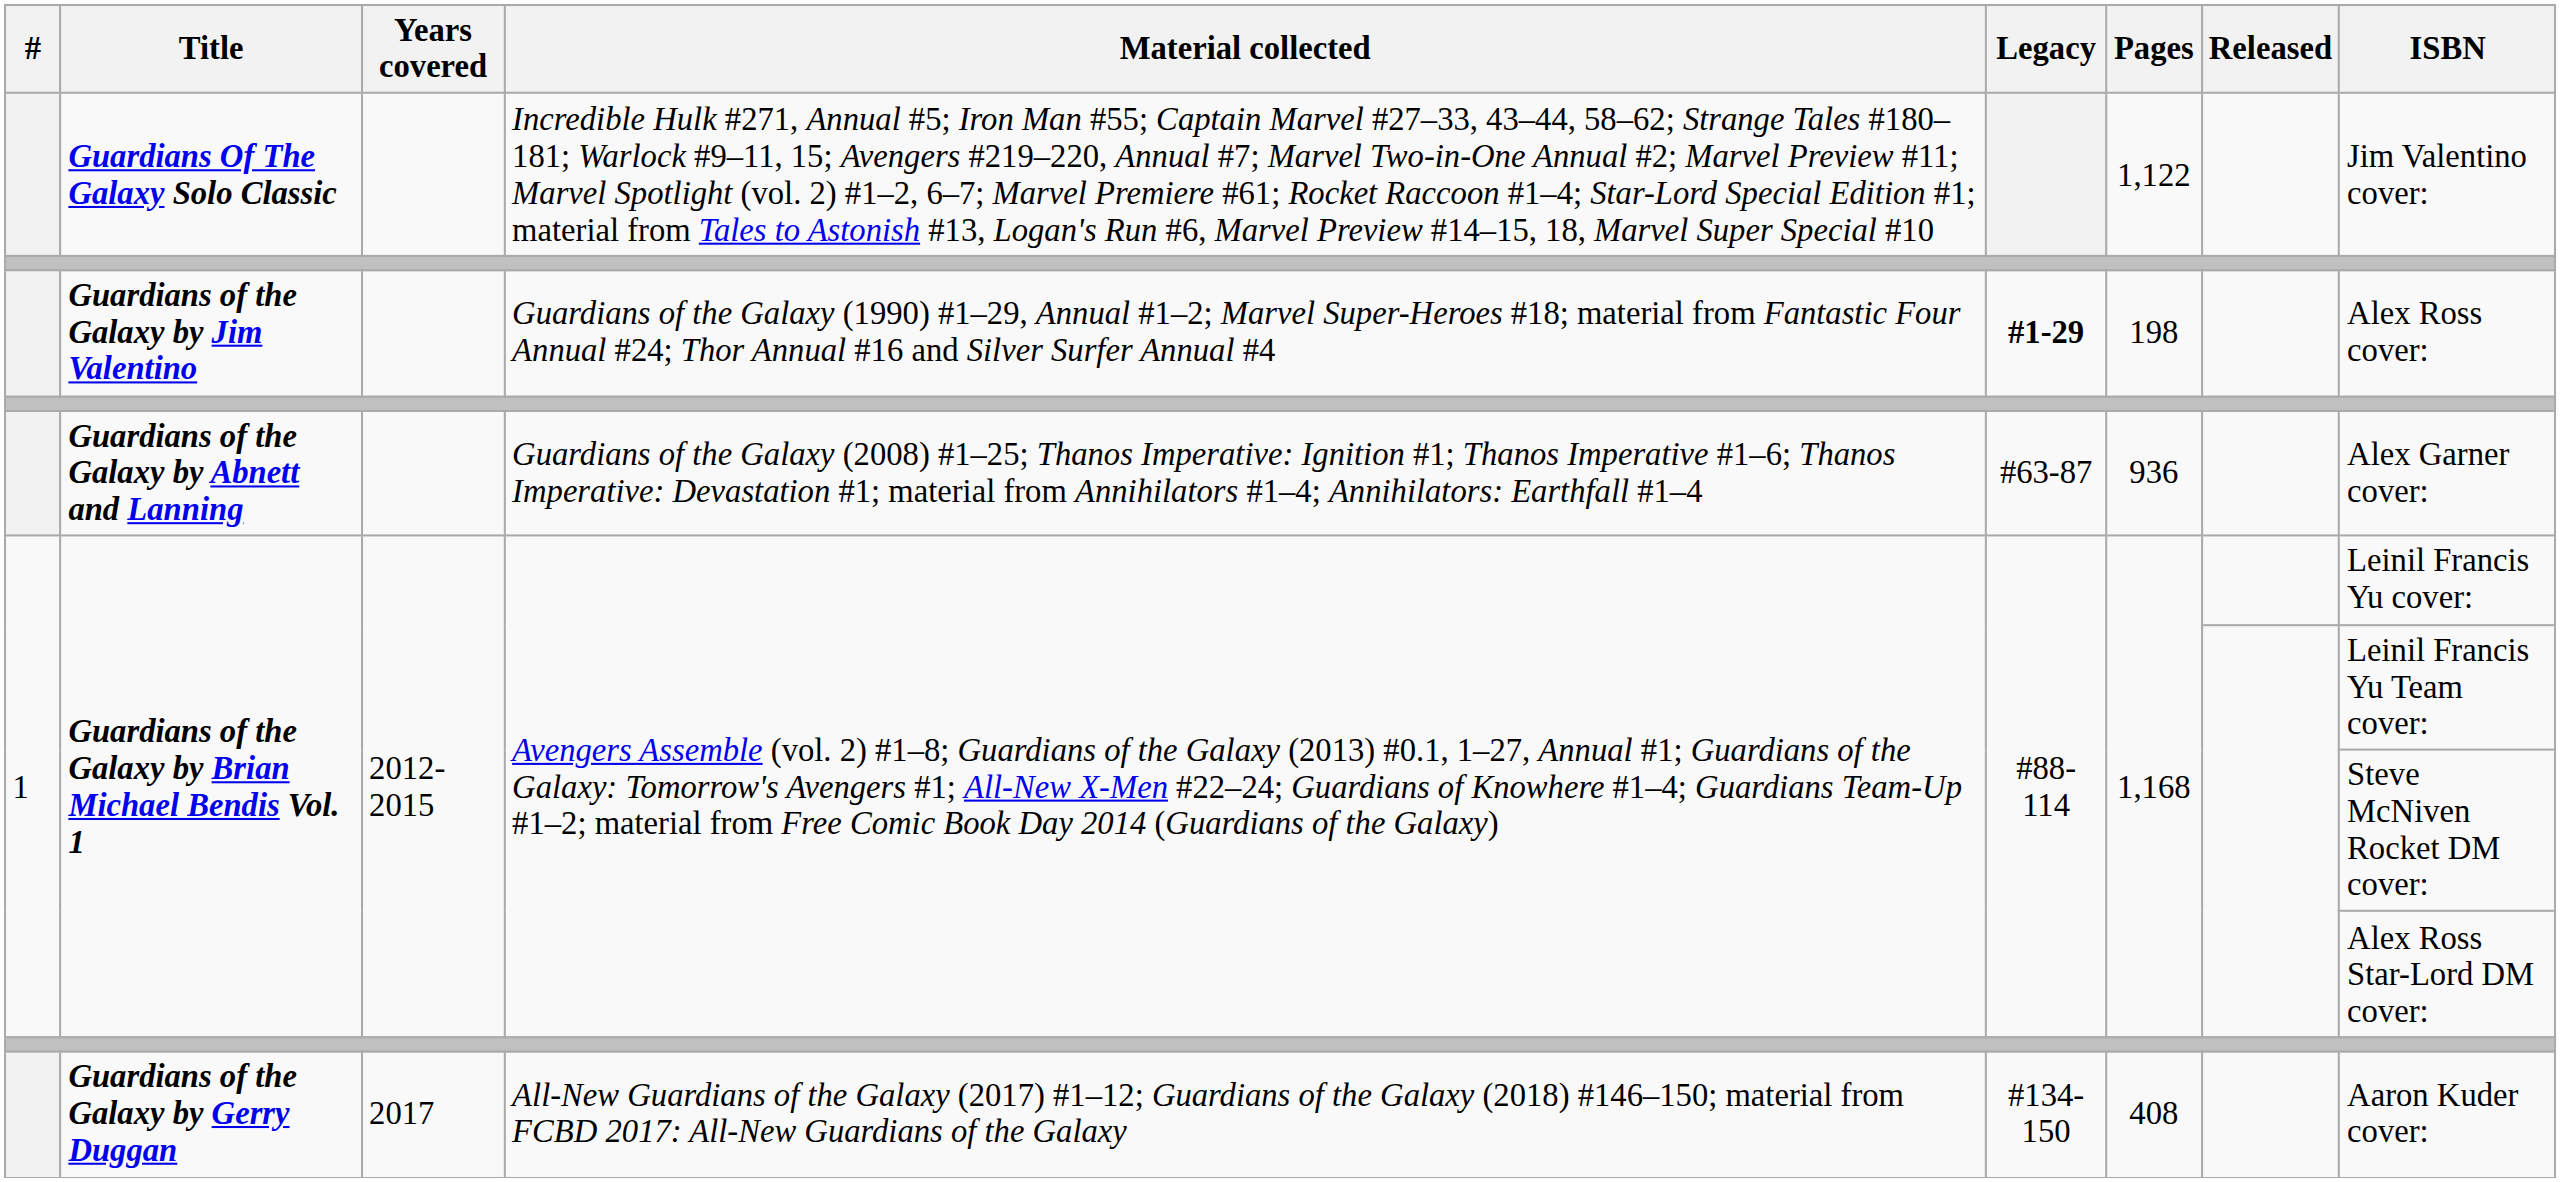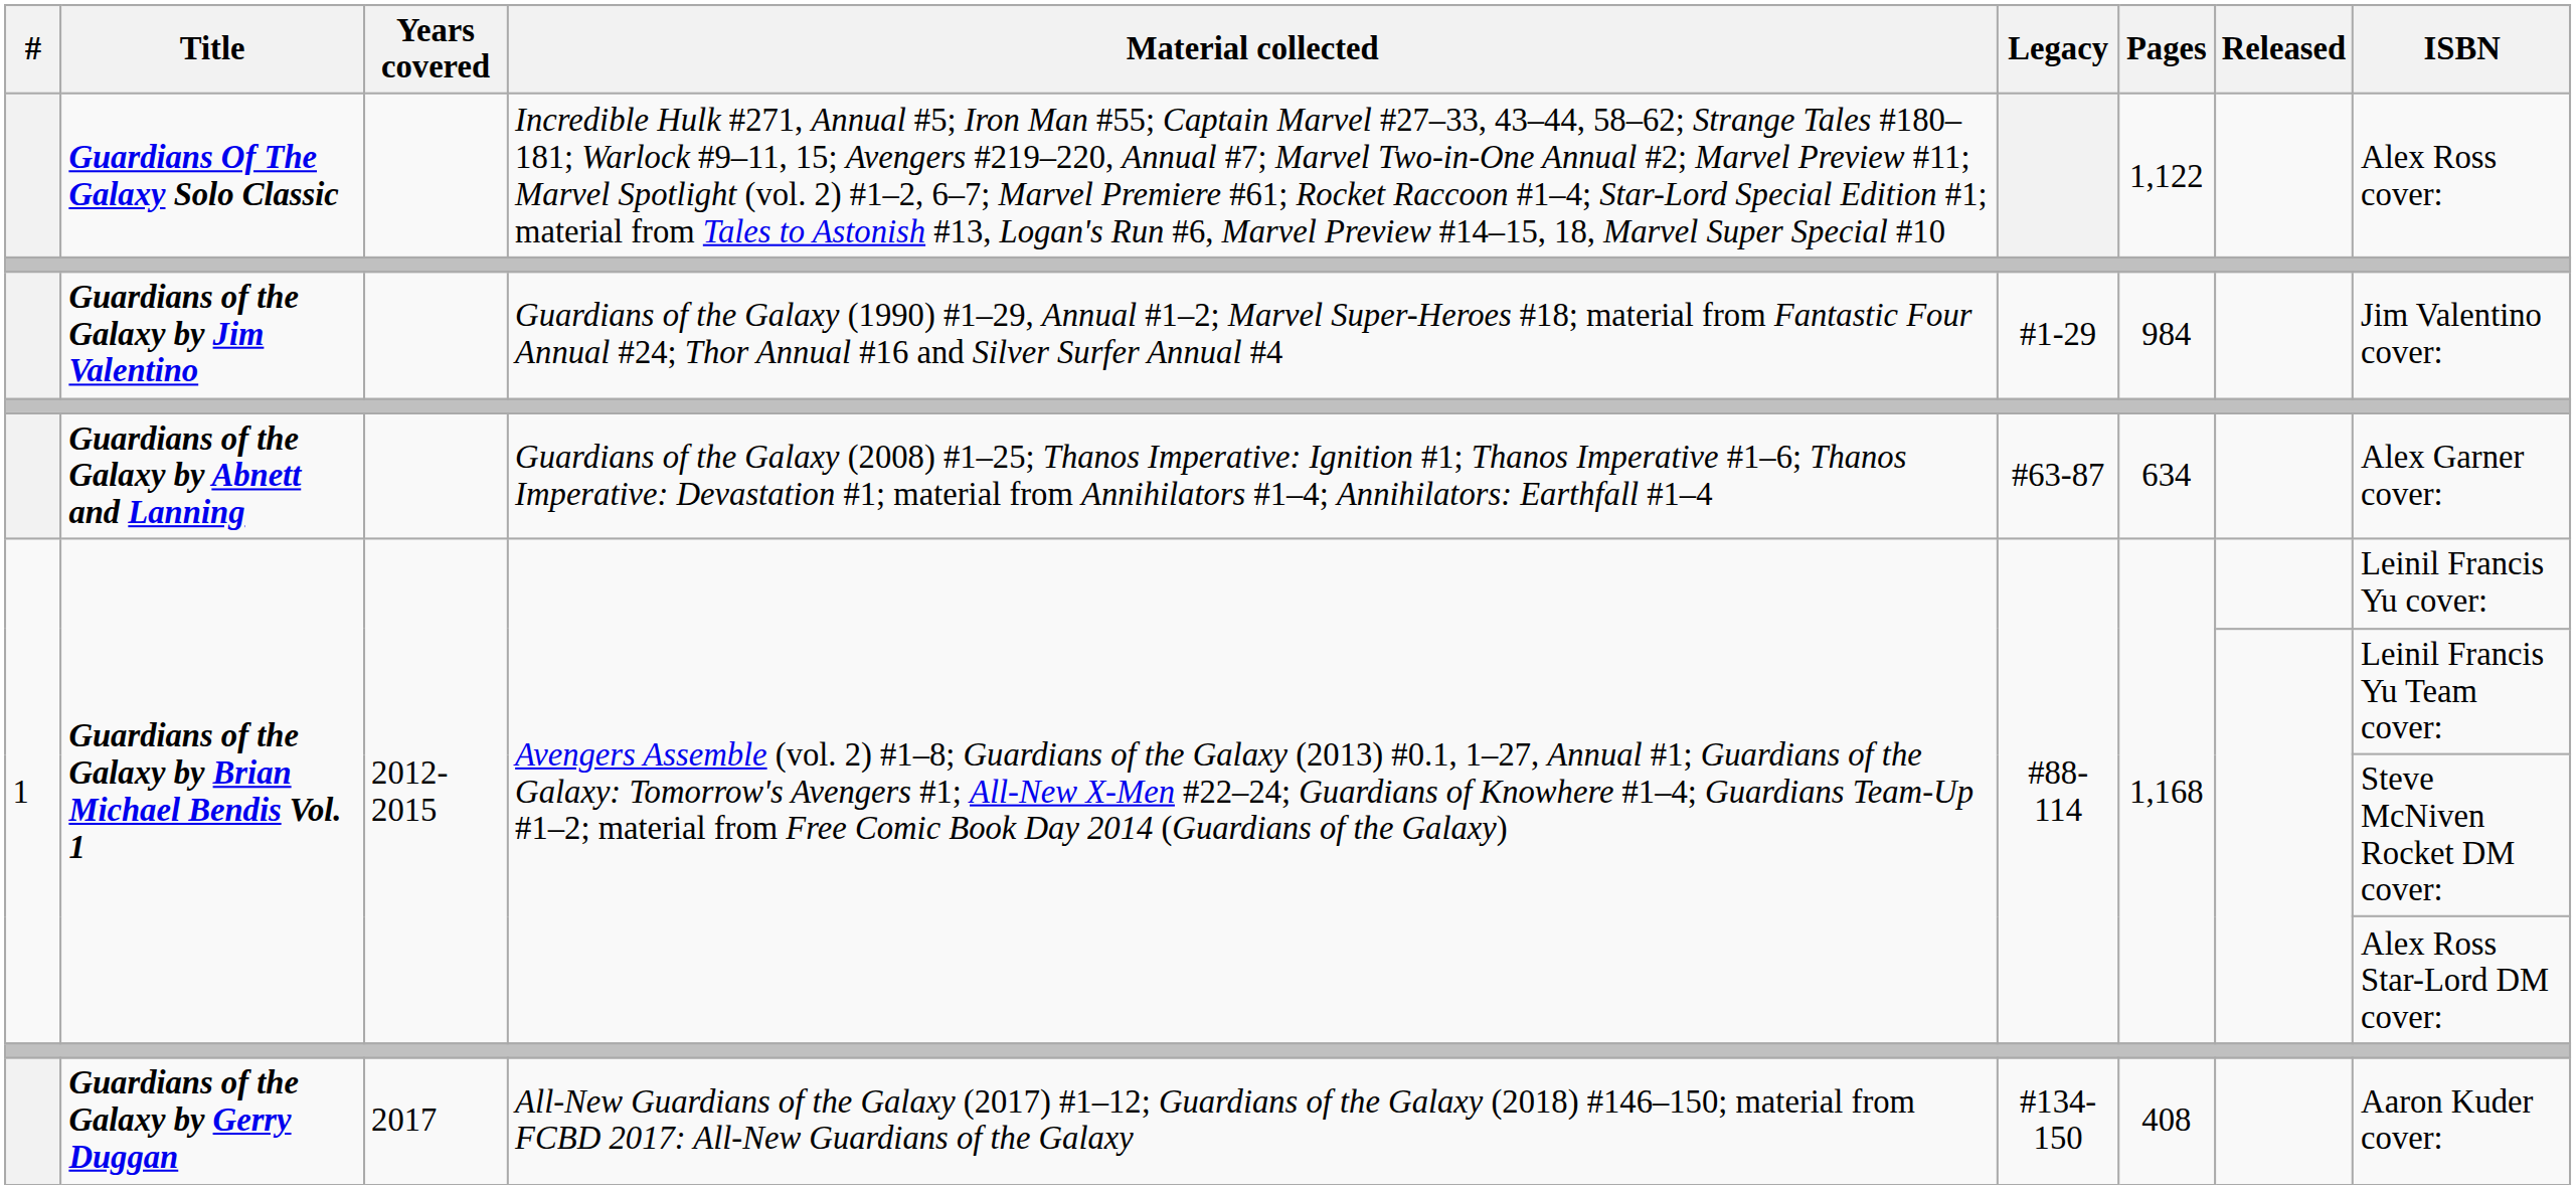Guardians Of The Galaxy Solo Classic | ISBN: Jim Valentino cover: -> Alex Ross cover:
Guardians of the Galaxy by Jim Valentino | Legacy: bold -> normal
Guardians of the Galaxy by Jim Valentino | Pages: 198 -> 984
Guardians of the Galaxy by Jim Valentino | ISBN: Alex Ross cover: -> Jim Valentino cover:
Guardians of the Galaxy by Abnett and Lanning | Pages: 936 -> 634
